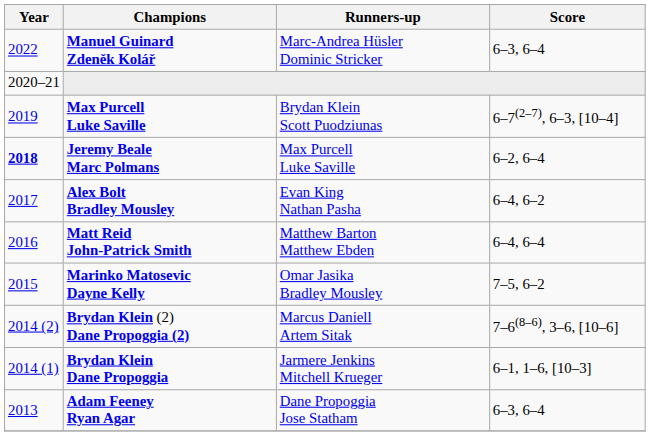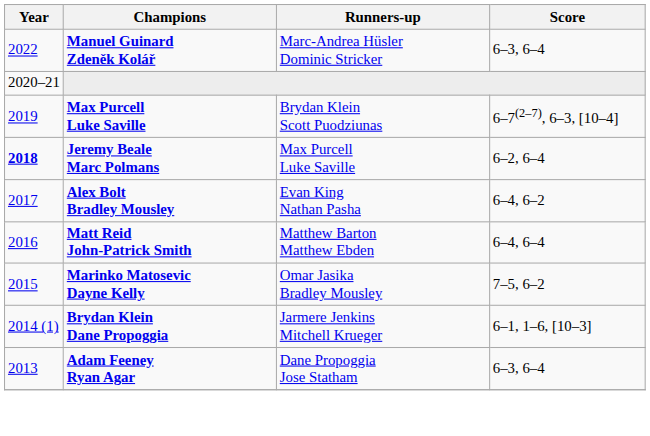- row: 2014 (2) | Brydan Klein (2) Dane Propoggia (2) | Marcus Daniell Artem Sitak | 7–6(8–6), 3–6, [10–6]
